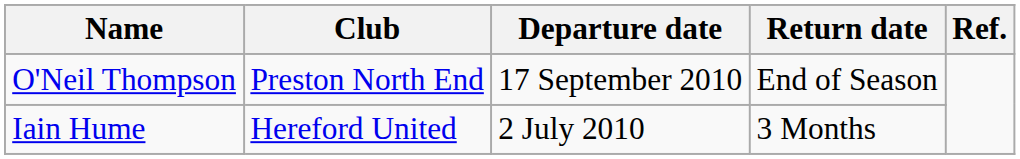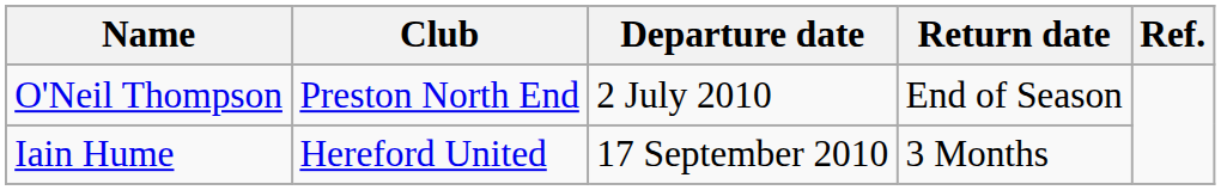O'Neil Thompson | Departure date: 17 September 2010 -> 2 July 2010
Iain Hume | Departure date: 2 July 2010 -> 17 September 2010
